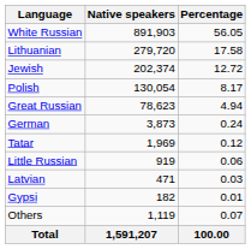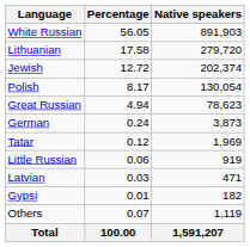columns swapped: Native speakers <-> Percentage
